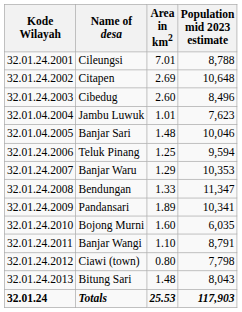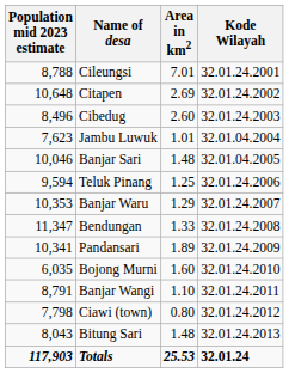columns swapped: Kode Wilayah <-> Population mid 2023 estimate
